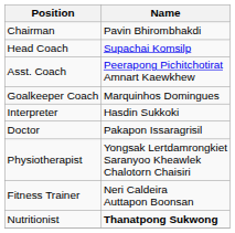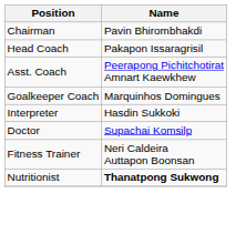Head Coach | Name: Supachai Komsilp -> Pakapon Issaragrisil
Doctor | Name: Pakapon Issaragrisil -> Supachai Komsilp
- row: Physiotherapist | Yongsak Lertdamrongkiet Saranyoo Kheawlek Chalotorn Chaisiri
